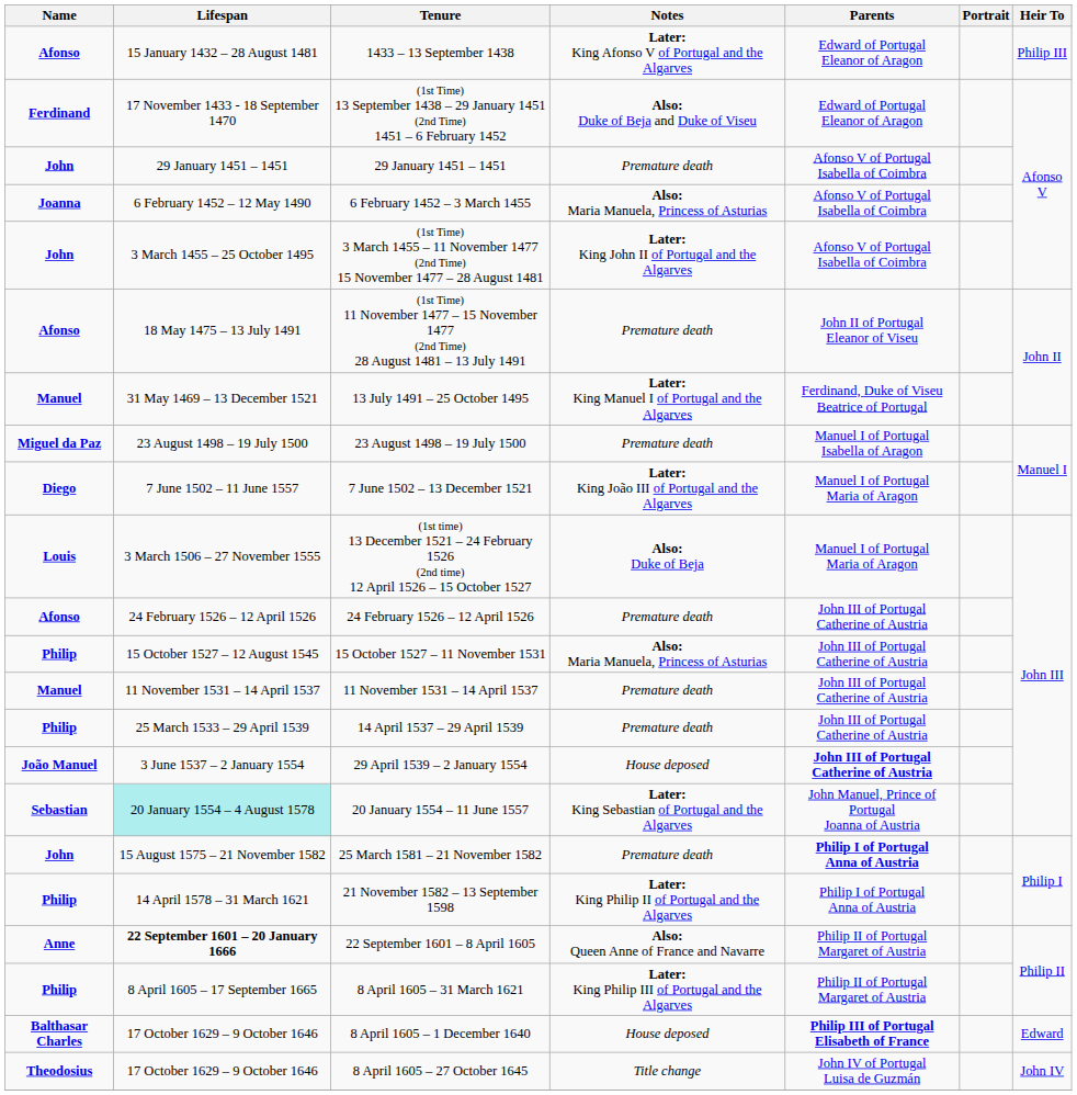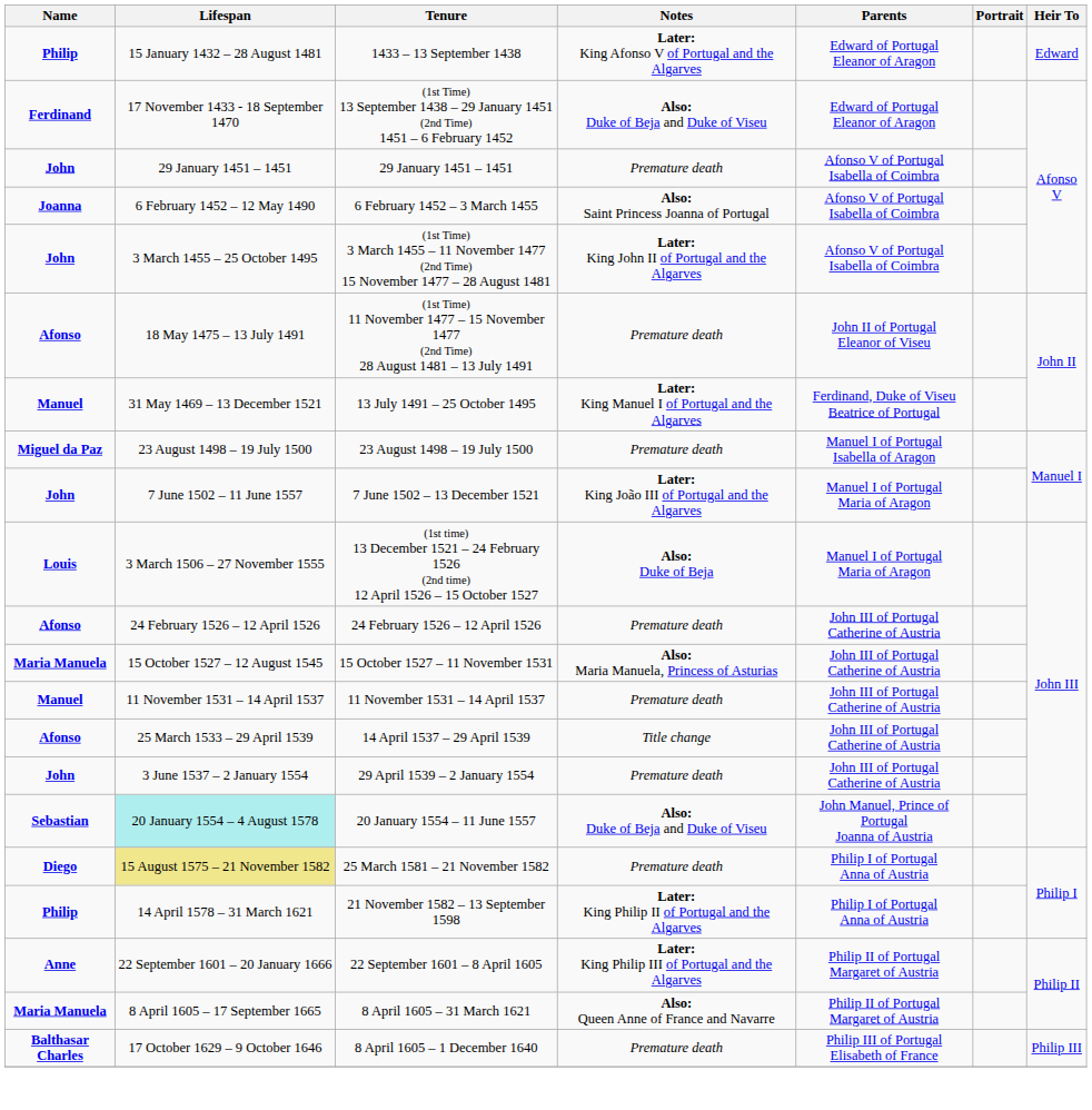1433 – 13 September 1438 | Name: Afonso -> Philip
1433 – 13 September 1438 | Heir To: Philip III -> Edward
6 February 1452 – 3 March 1455 | Notes: Also: Maria Manuela, Princess of Asturias -> Also: Saint Princess Joanna of Portugal
7 June 1502 – 13 December 1521 | Name: Diego -> John
15 October 1527 – 11 November 1531 | Name: Philip -> Maria Manuela
14 April 1537 – 29 April 1539 | Name: Philip -> Afonso
14 April 1537 – 29 April 1539 | Notes: Premature death -> Title change
29 April 1539 – 2 January 1554 | Name: João Manuel -> John
29 April 1539 – 2 January 1554 | Notes: House deposed -> Premature death
29 April 1539 – 2 January 1554 | Parents: bold -> normal
20 January 1554 – 11 June 1557 | Notes: Later: King Sebastian of Portugal and the Algarves -> Also: Duke of Beja and Duke of Viseu
25 March 1581 – 21 November 1582 | Name: John -> Diego
25 March 1581 – 21 November 1582 | Lifespan: no background -> khaki background
25 March 1581 – 21 November 1582 | Parents: bold -> normal
22 September 1601 – 8 April 1605 | Lifespan: bold -> normal
22 September 1601 – 8 April 1605 | Notes: Also: Queen Anne of France and Navarre -> Later: King Philip III of Portugal and the Algarves
8 April 1605 – 31 March 1621 | Name: Philip -> Maria Manuela
8 April 1605 – 31 March 1621 | Notes: Later: King Philip III of Portugal and the Algarves -> Also: Queen Anne of France and Navarre
8 April 1605 – 1 December 1640 | Notes: House deposed -> Premature death
8 April 1605 – 1 December 1640 | Parents: bold -> normal
8 April 1605 – 1 December 1640 | Heir To: Edward -> Philip III
- row: Theodosius | 17 October 1629 – 9 October 1646 | 8 April 1605 – 27 October 1645 | Title change | John IV of Portugal Luisa de Guzmán | John IV
